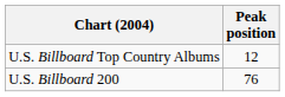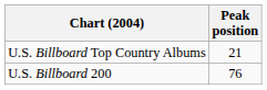U.S. Billboard Top Country Albums | Peak position: 12 -> 21
